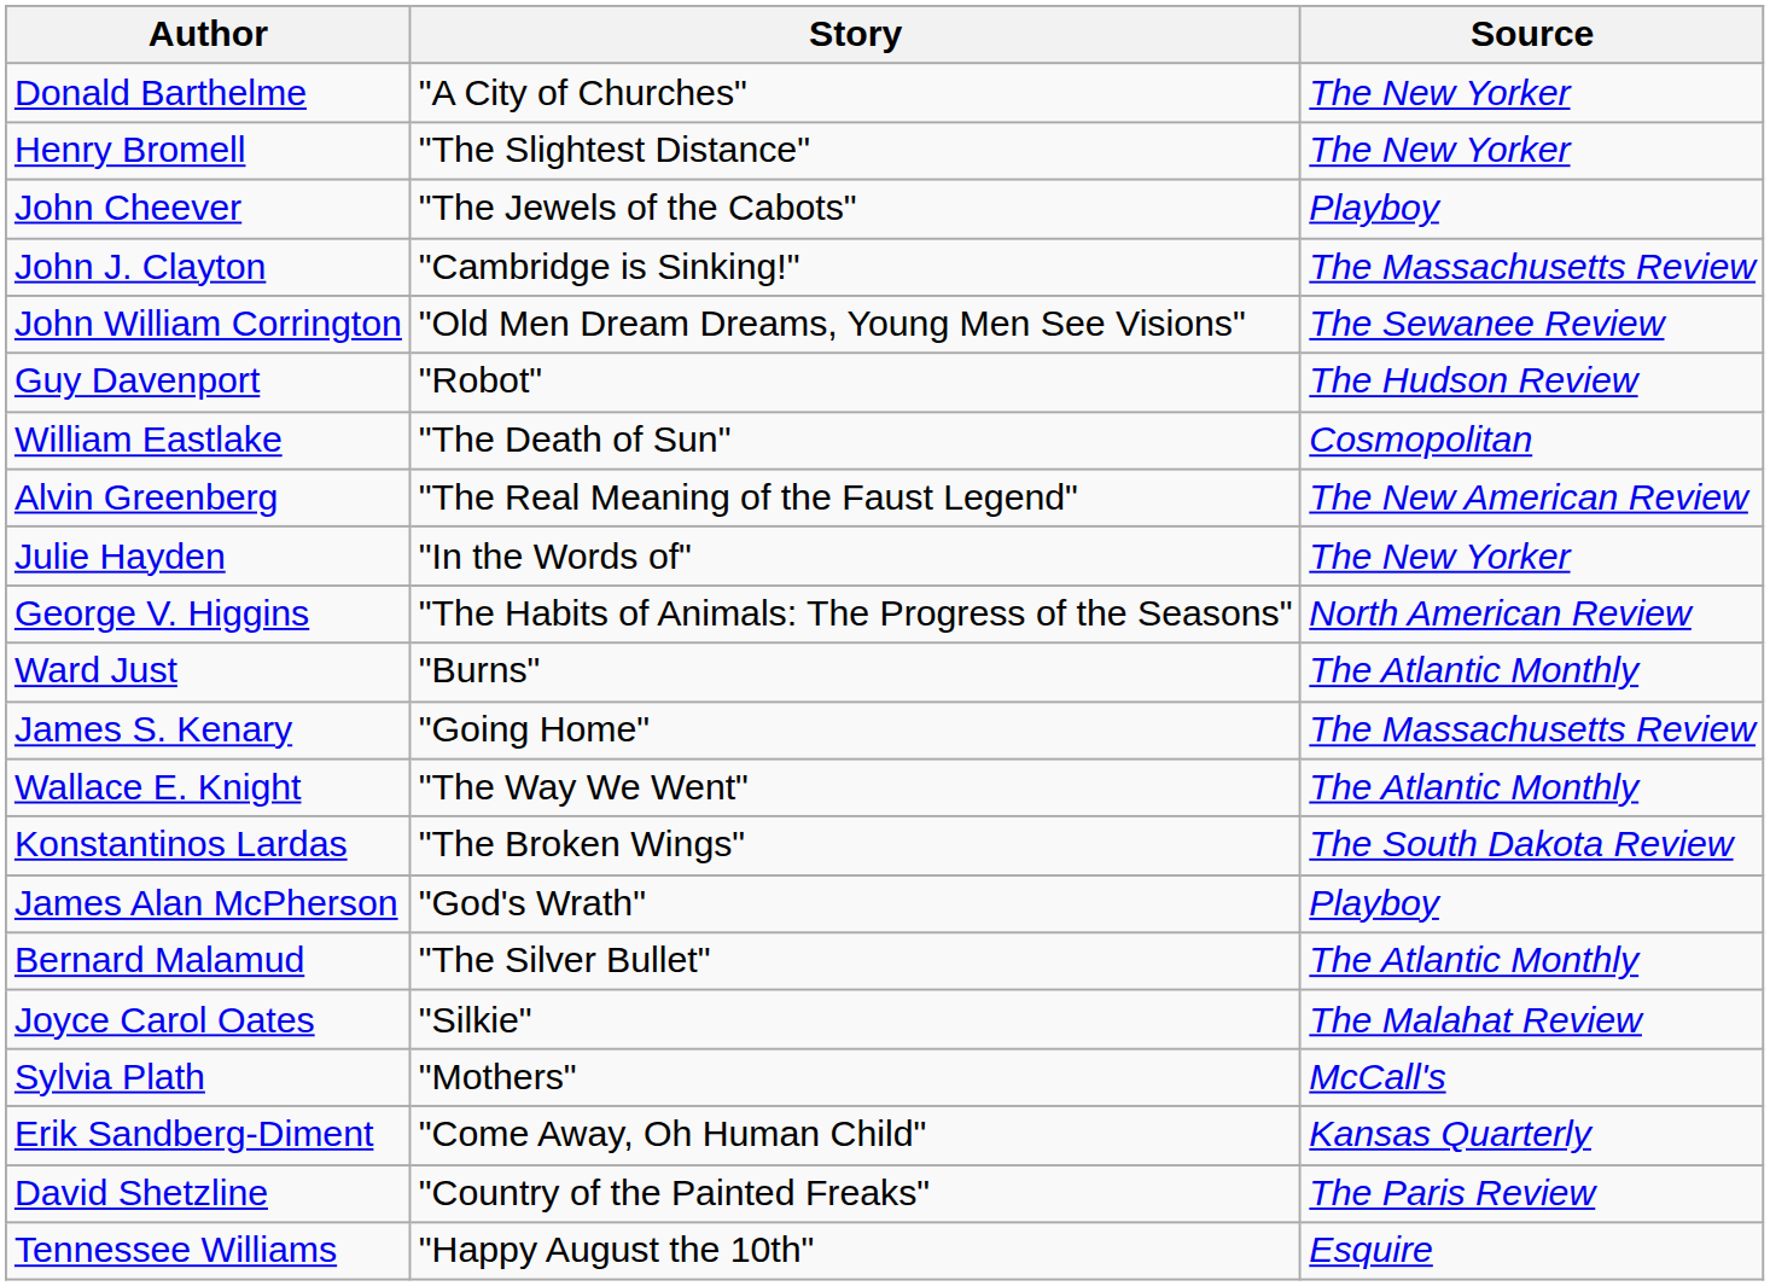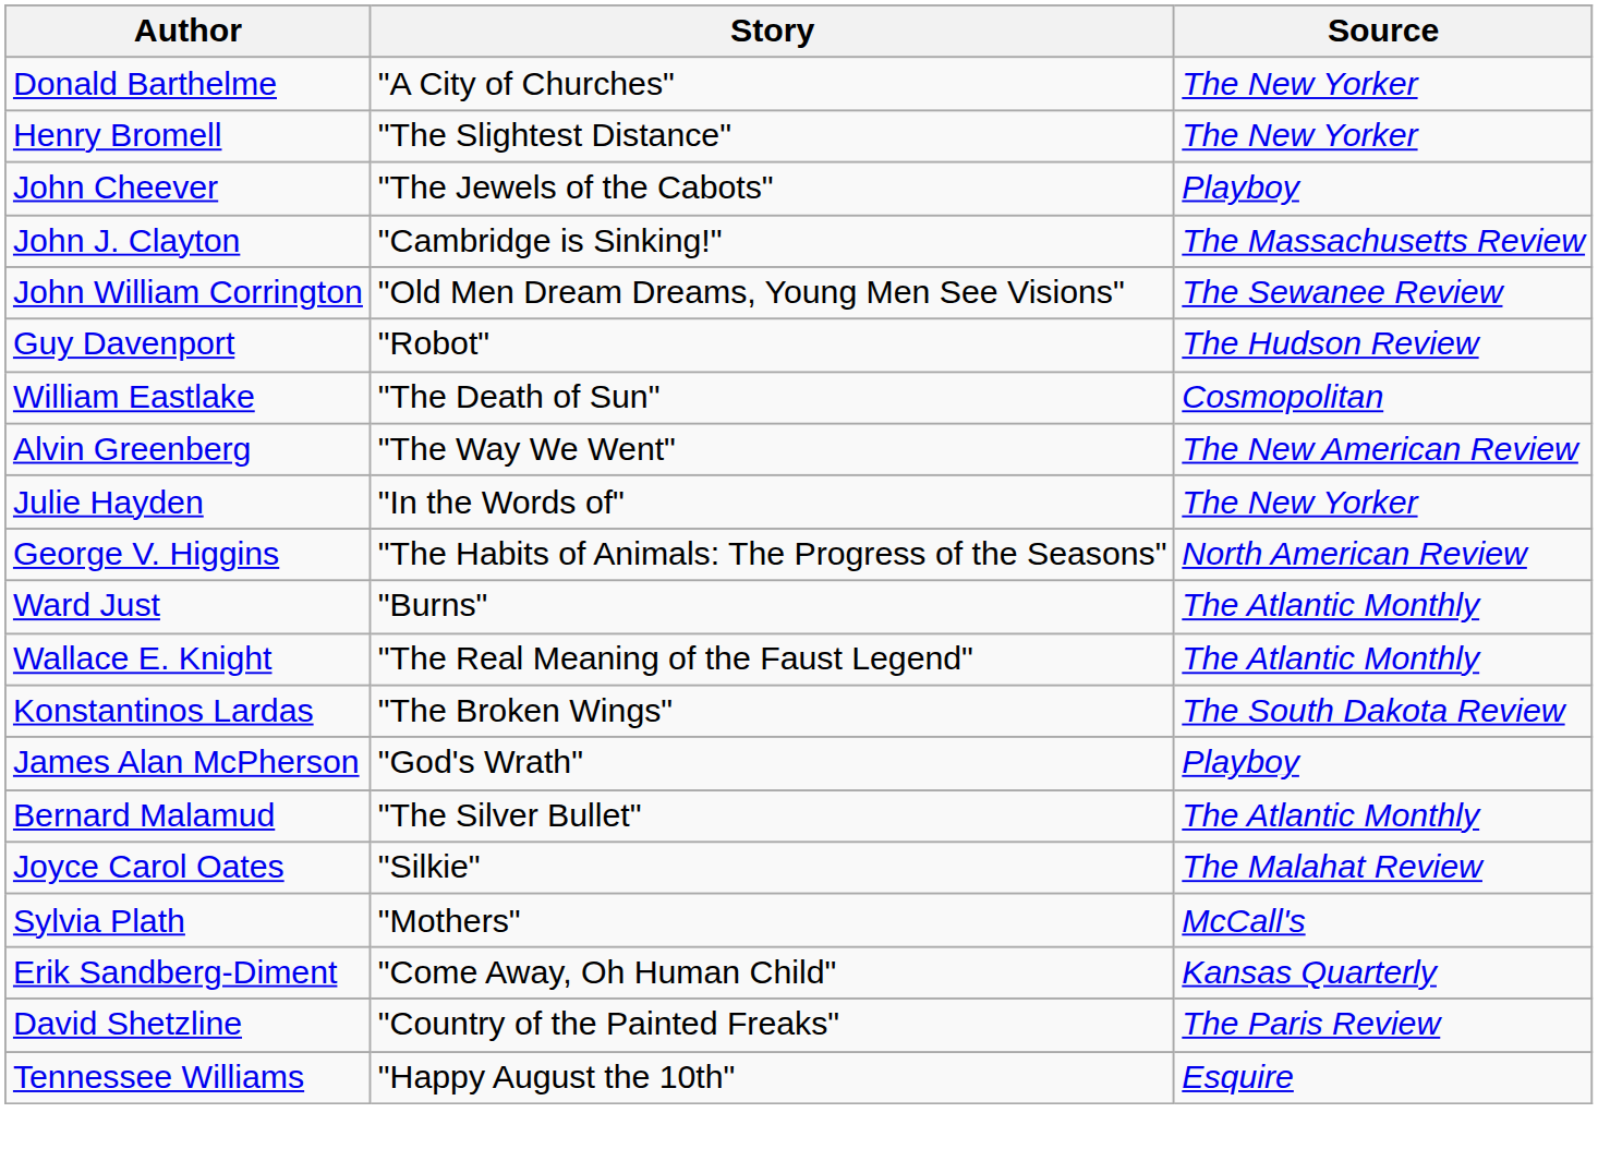Alvin Greenberg | Story: "The Real Meaning of the Faust Legend" -> "The Way We Went"
- row: James S. Kenary | "Going Home" | The Massachusetts Review
Wallace E. Knight | Story: "The Way We Went" -> "The Real Meaning of the Faust Legend"
